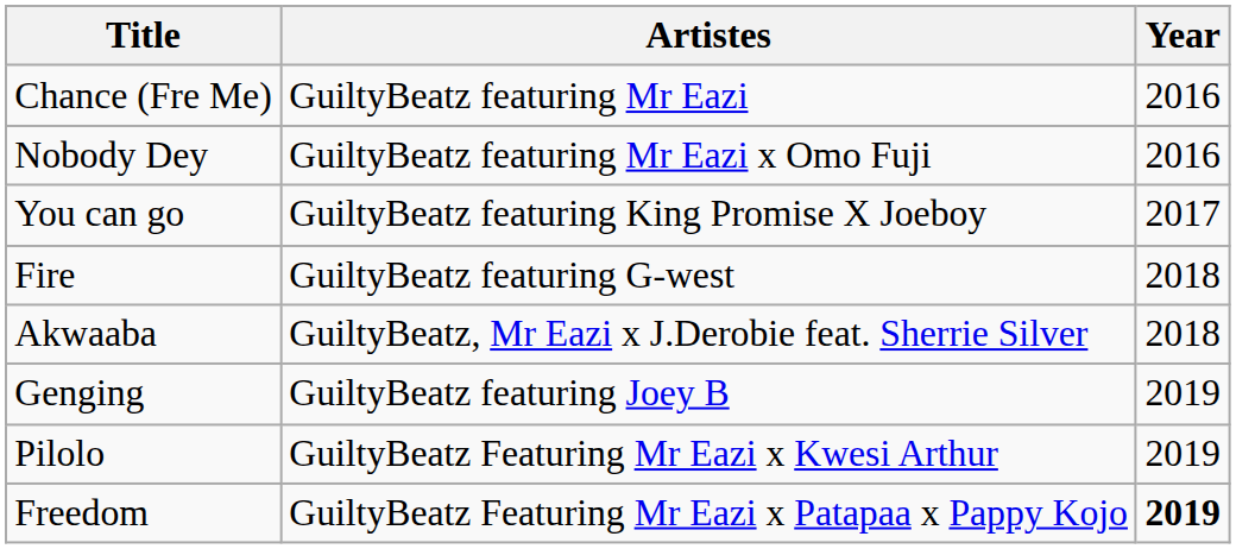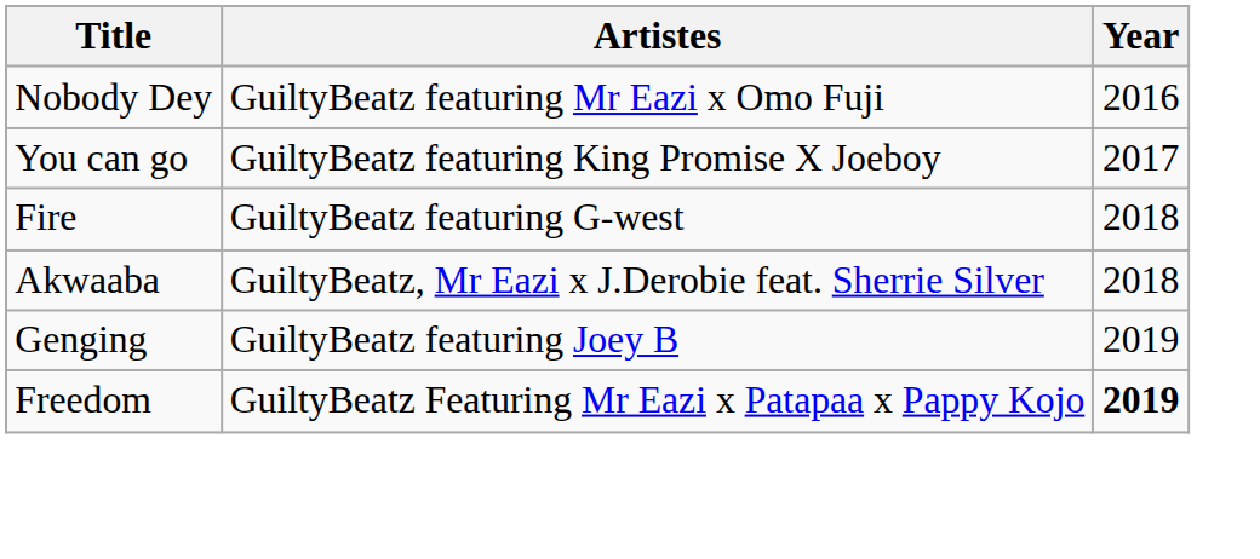- row: Chance (Fre Me) | GuiltyBeatz featuring Mr Eazi | 2016
- row: Pilolo | GuiltyBeatz Featuring Mr Eazi x Kwesi Arthur | 2019
